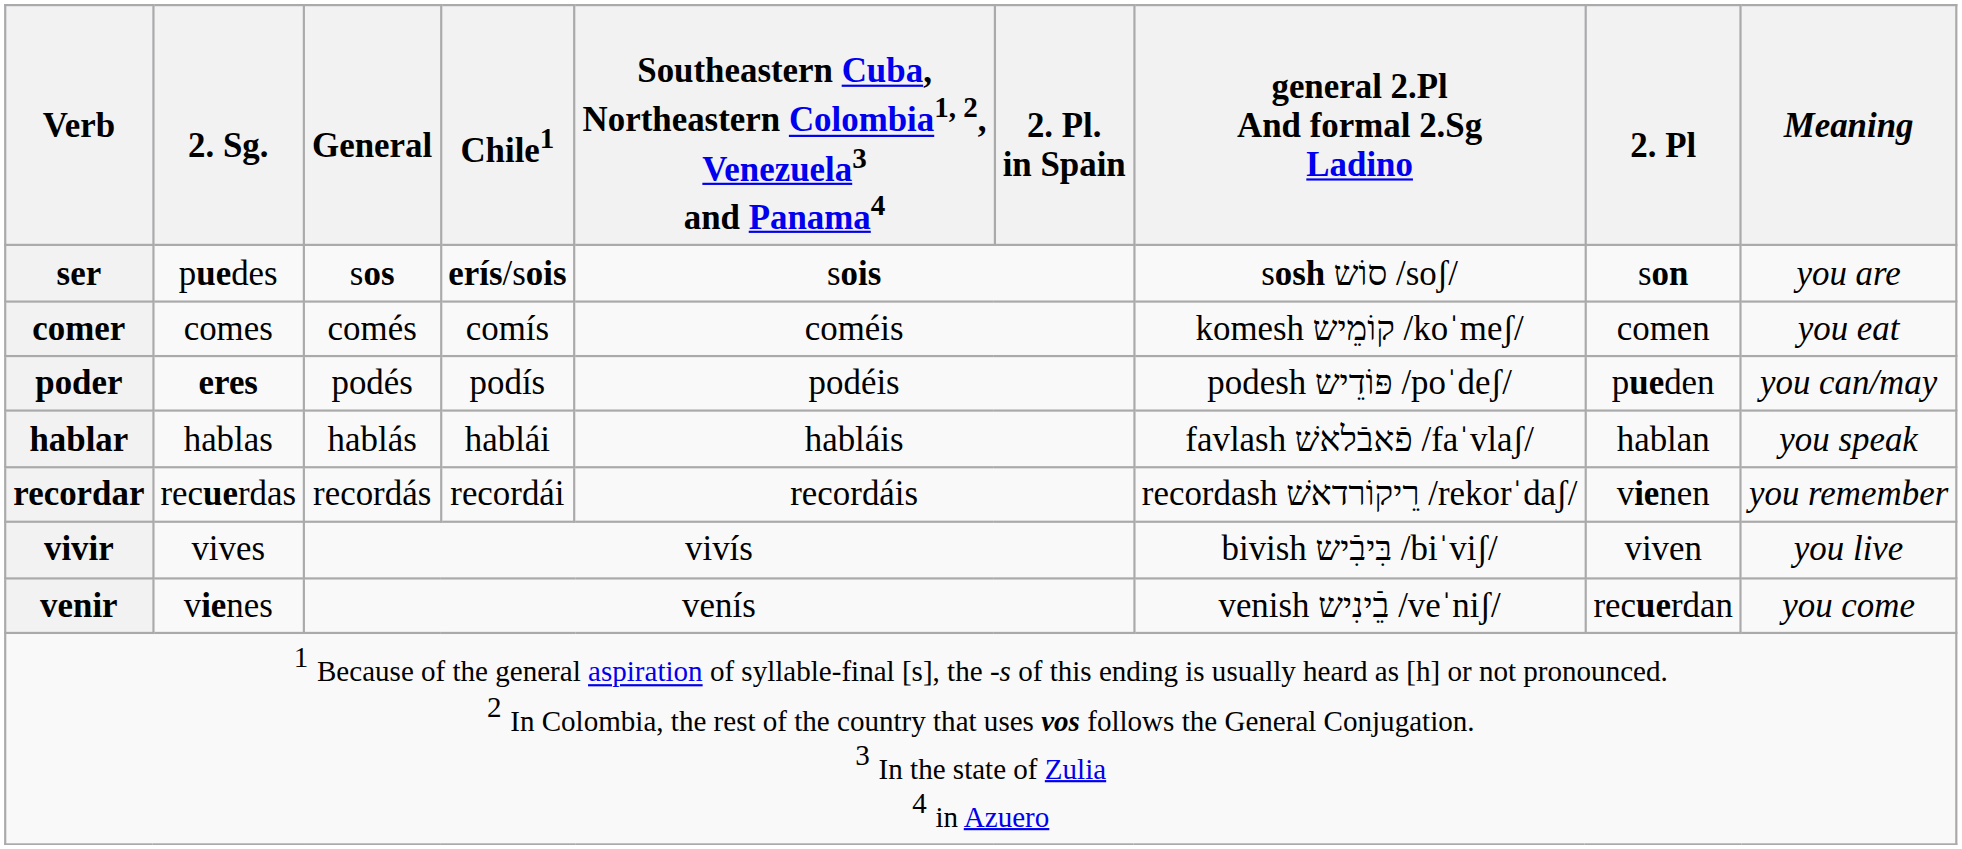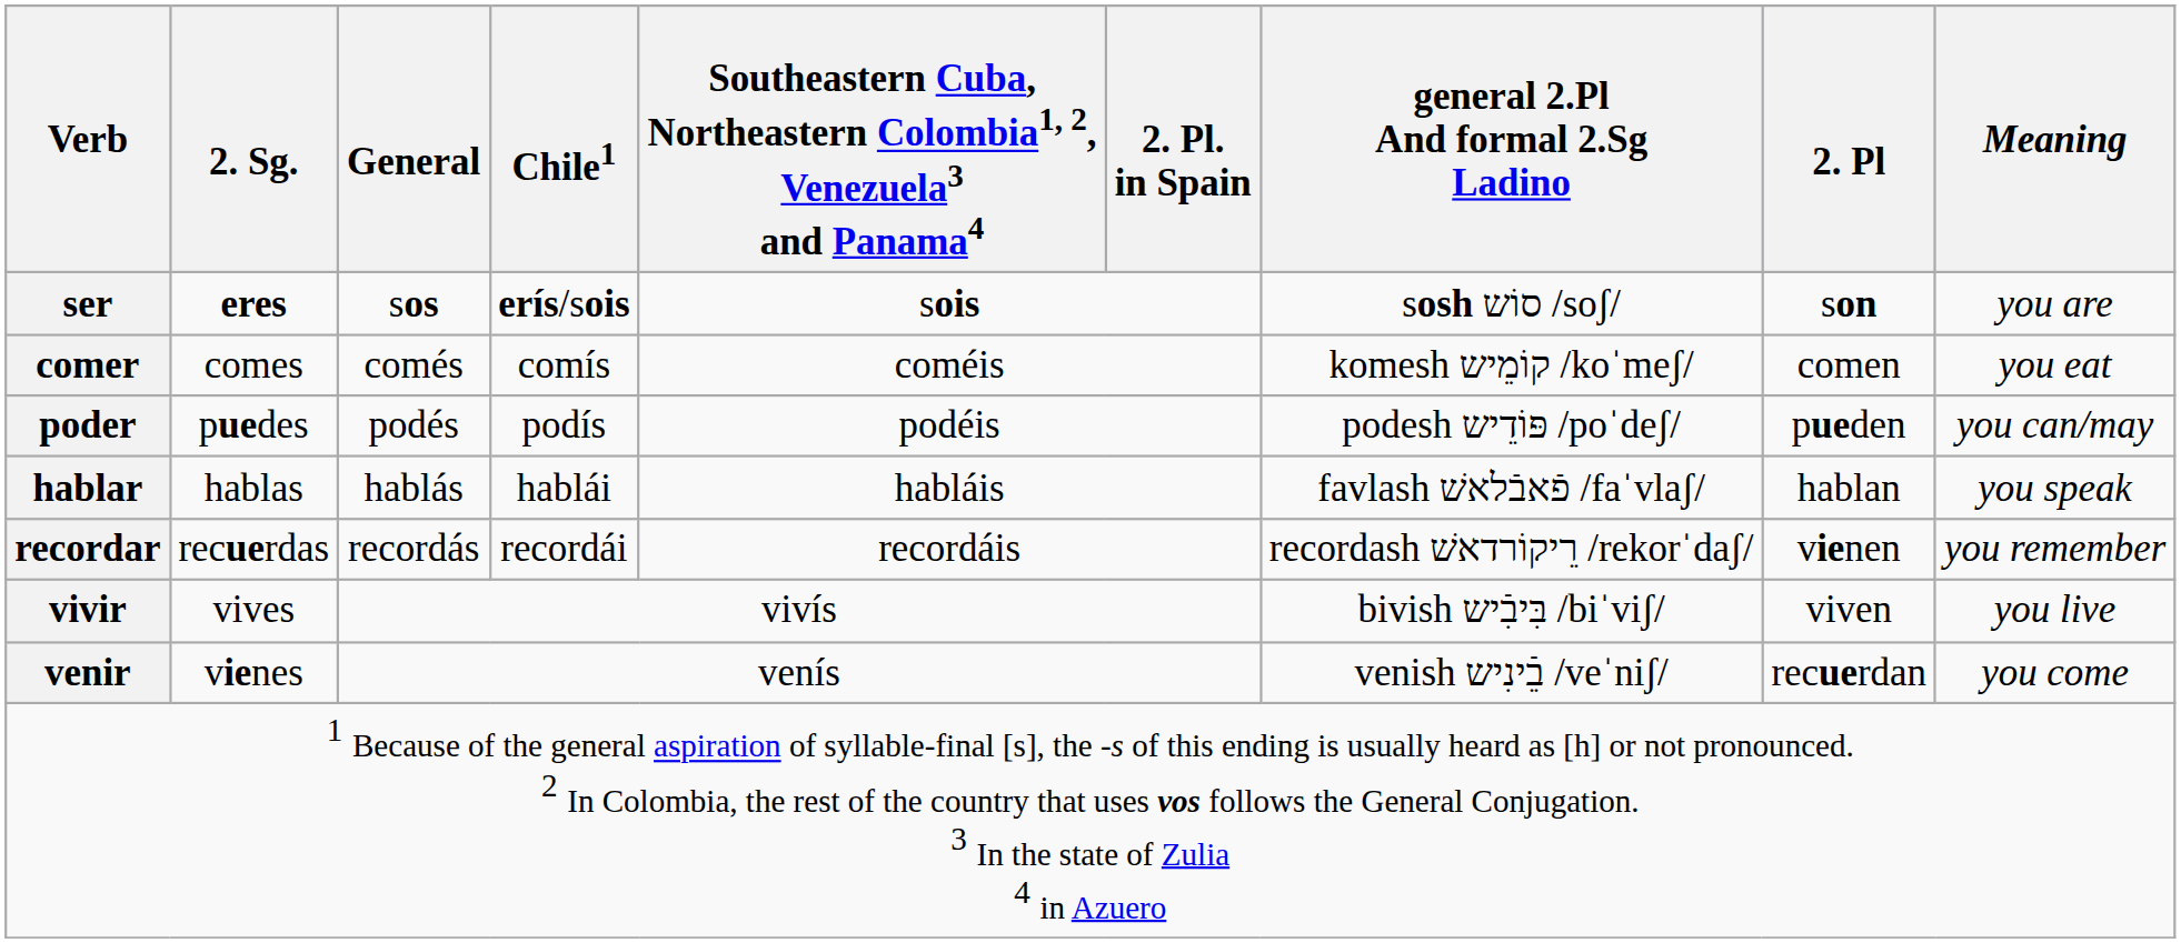ser | 2. Sg.: puedes -> eres
poder | 2. Sg.: eres -> puedes
